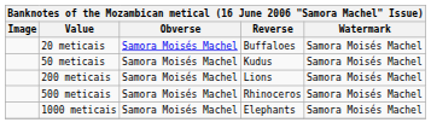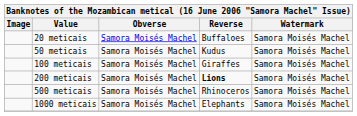+ row: 100 meticais | Samora Moisés Machel | Giraffes | Samora Moisés Machel
200 meticais | Reverse: normal -> bold
